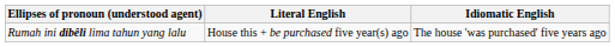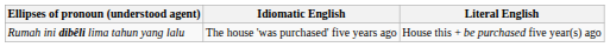columns swapped: Literal English <-> Idiomatic English
